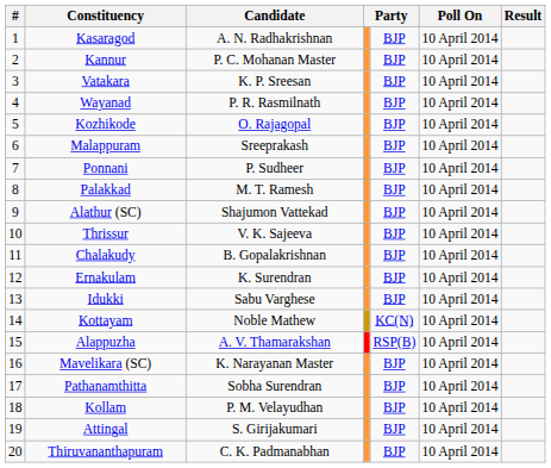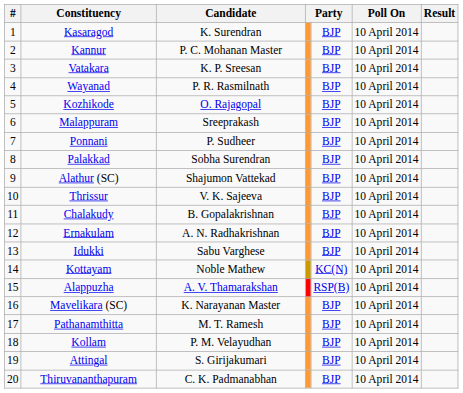Kasaragod | Candidate: A. N. Radhakrishnan -> K. Surendran
Palakkad | Candidate: M. T. Ramesh -> Sobha Surendran
Ernakulam | Candidate: K. Surendran -> A. N. Radhakrishnan
Pathanamthitta | Candidate: Sobha Surendran -> M. T. Ramesh
